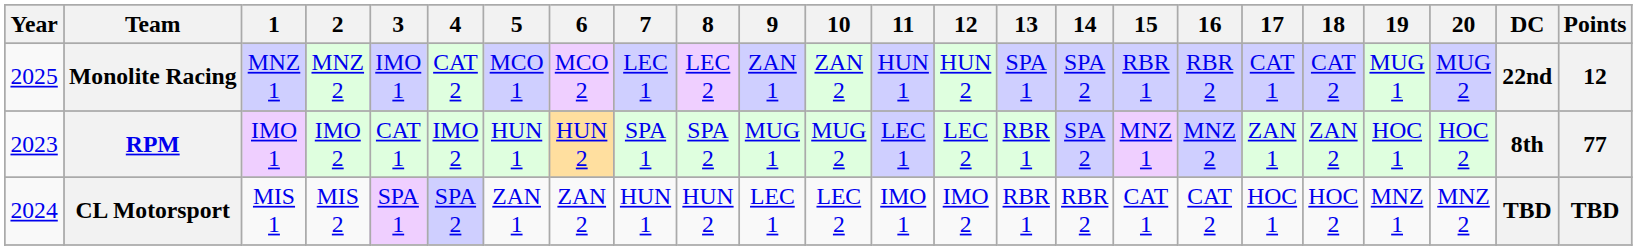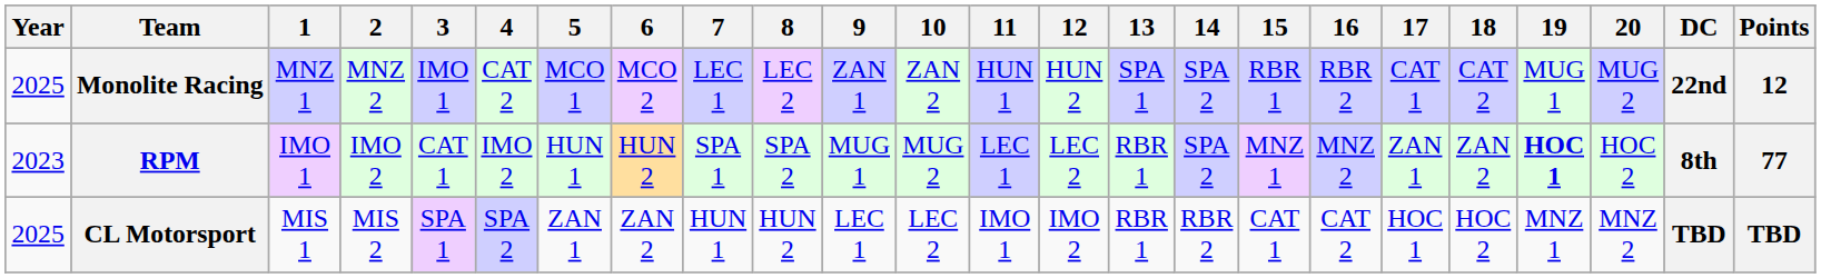RPM | 19: normal -> bold
CL Motorsport | Year: 2024 -> 2025
